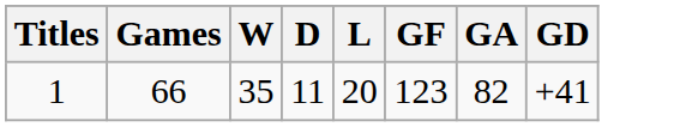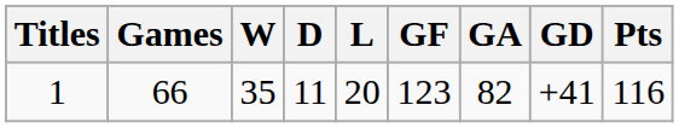+ column: Pts | 116
